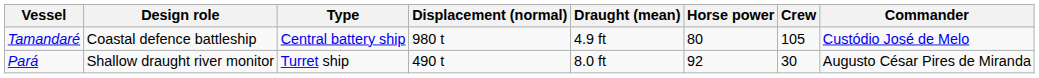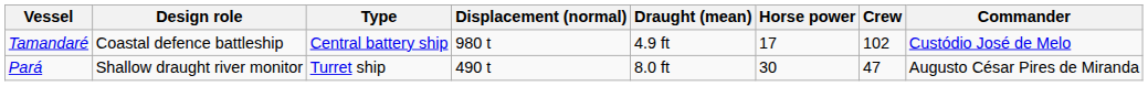Tamandaré | Horse power: 80 -> 17
Tamandaré | Crew: 105 -> 102
Pará | Horse power: 92 -> 30
Pará | Crew: 30 -> 47
